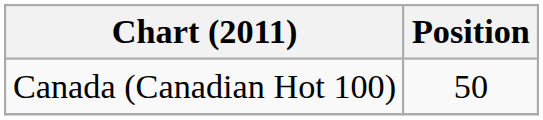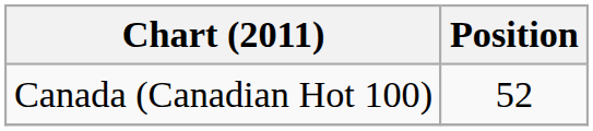Canada (Canadian Hot 100) | Position: 50 -> 52
